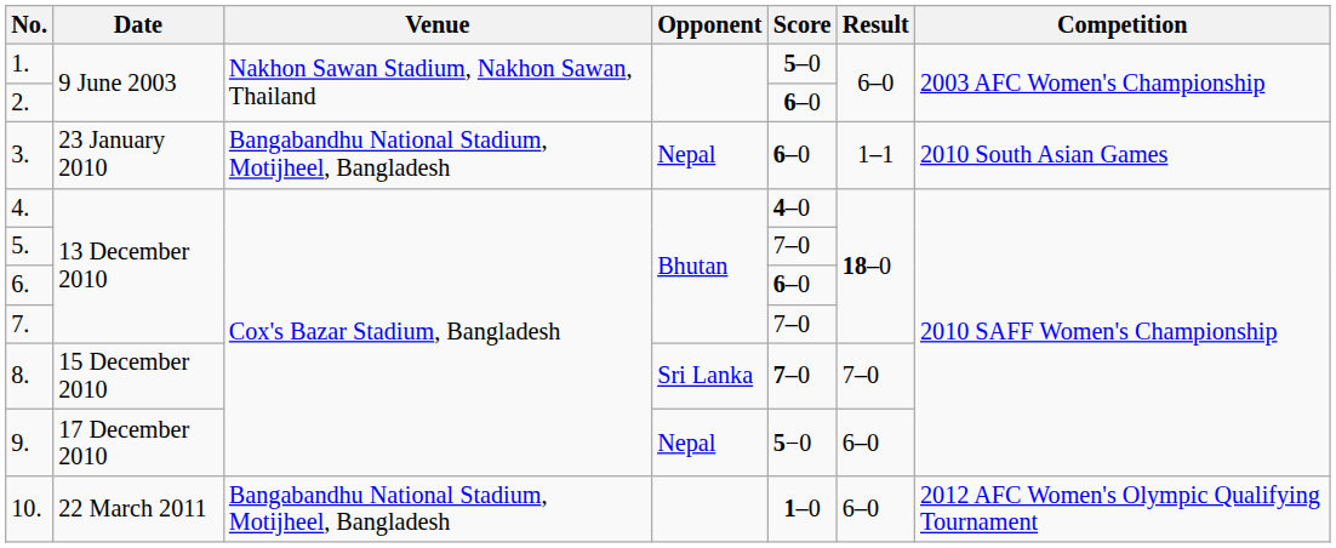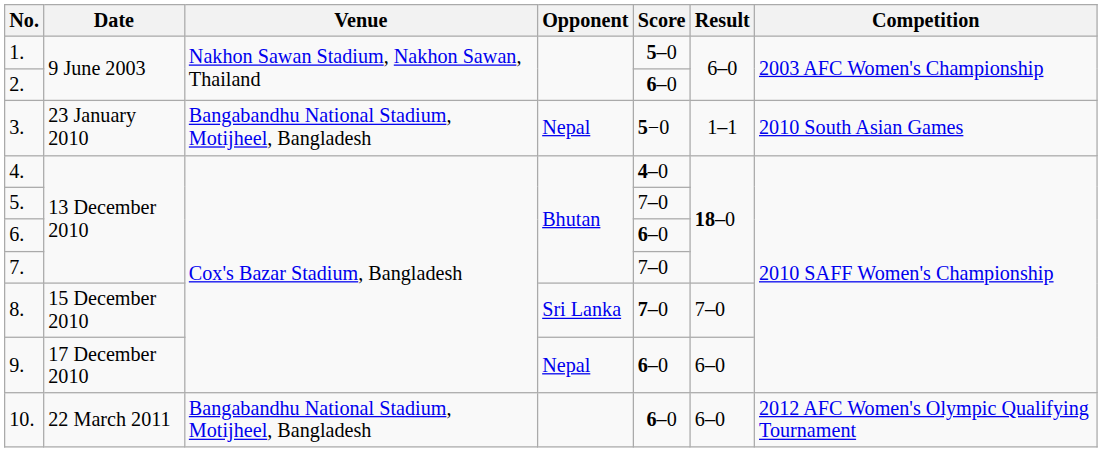3. | Score: 6–0 -> 5−0
9. | Score: 5−0 -> 6–0
10. | Score: 1–0 -> 6–0
